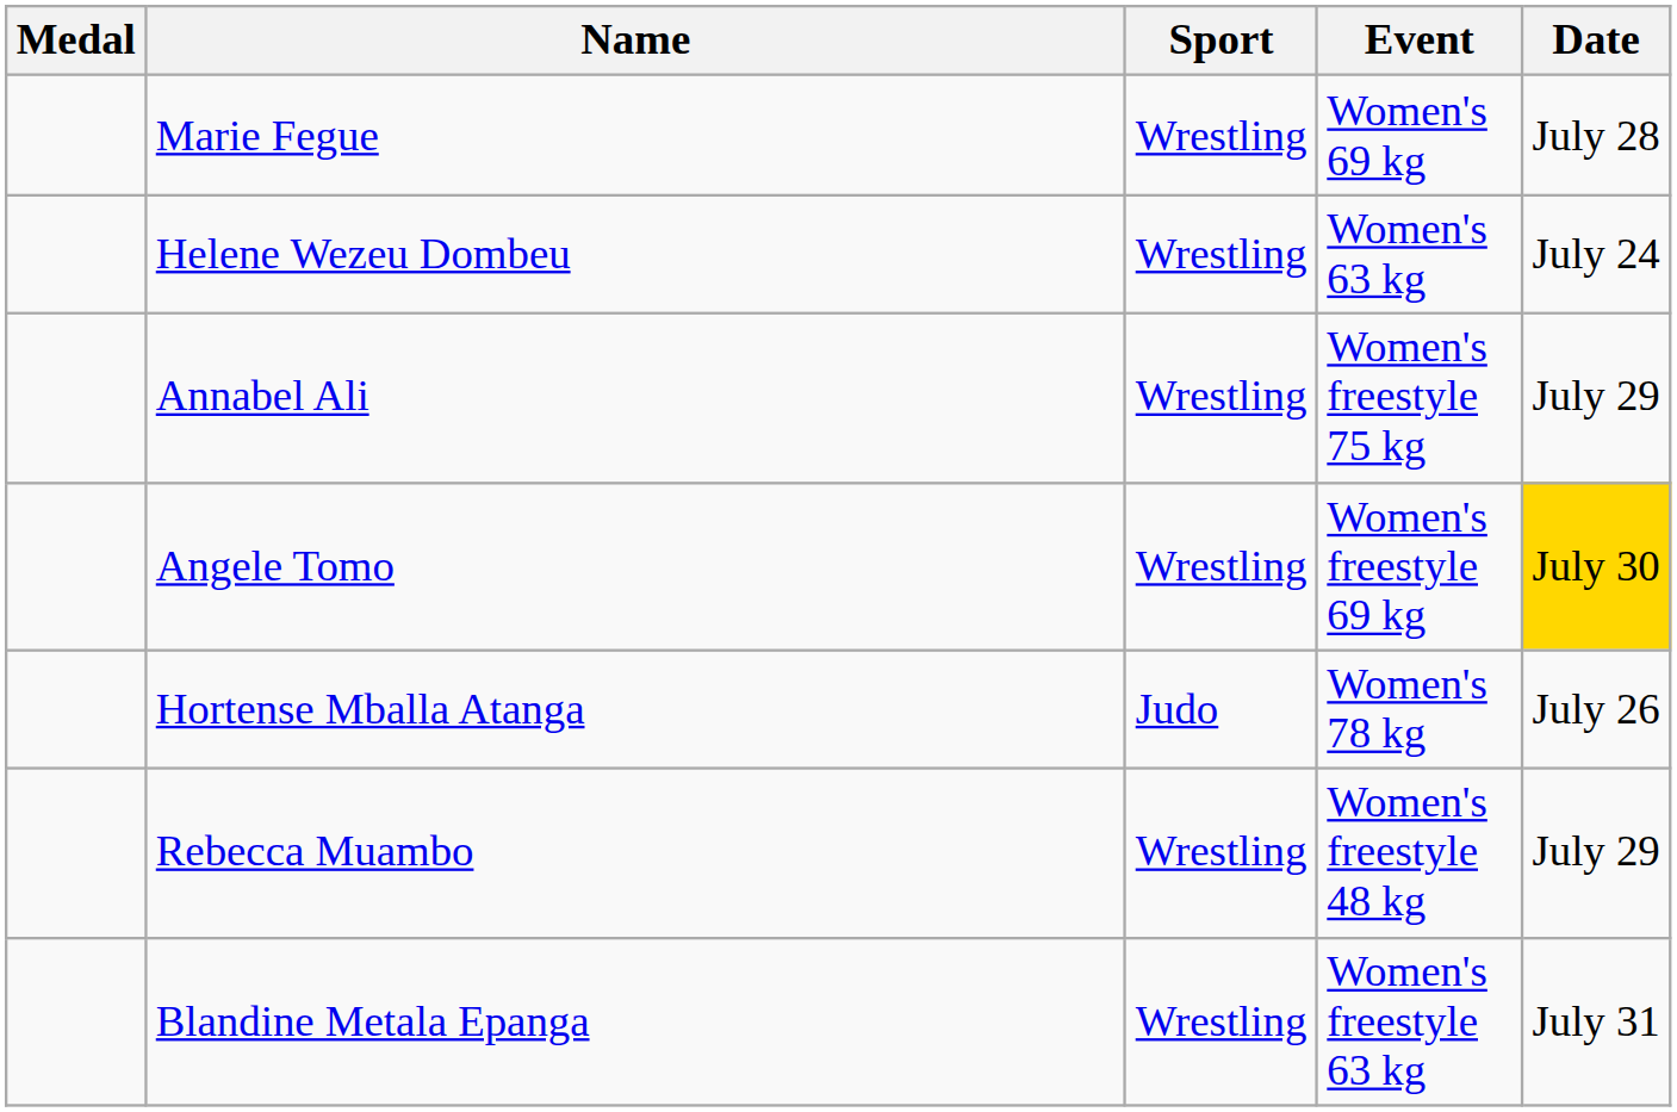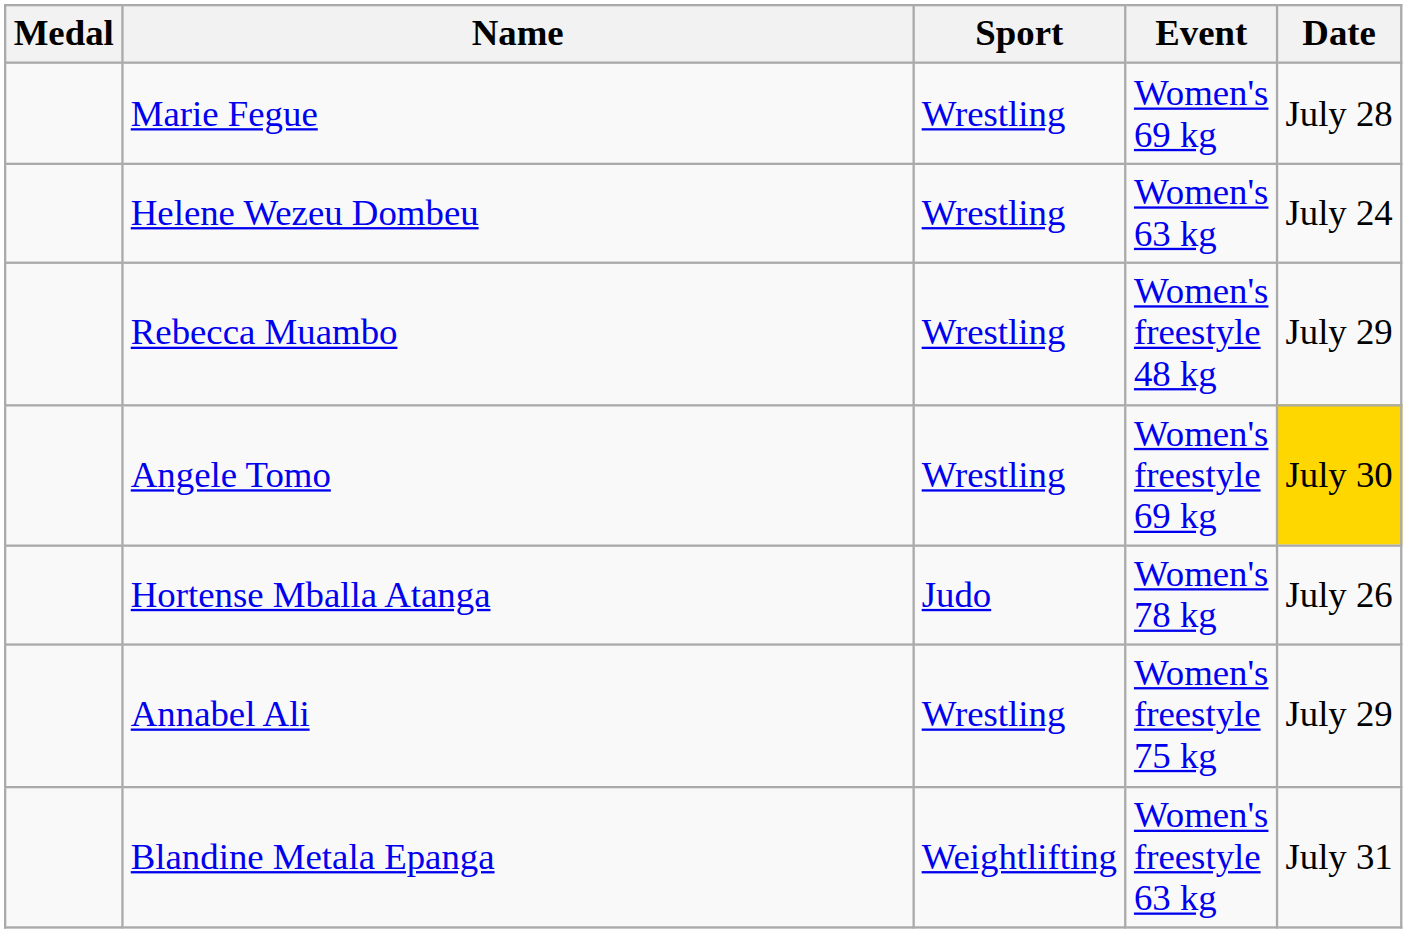rows swapped: Annabel Ali <-> Rebecca Muambo
Blandine Metala Epanga | Sport: Wrestling -> Weightlifting
